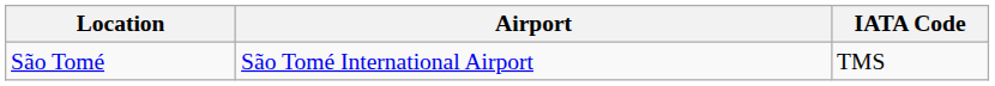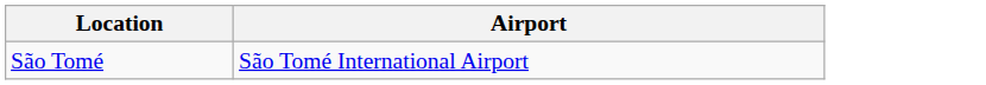- column: IATA Code | TMS
